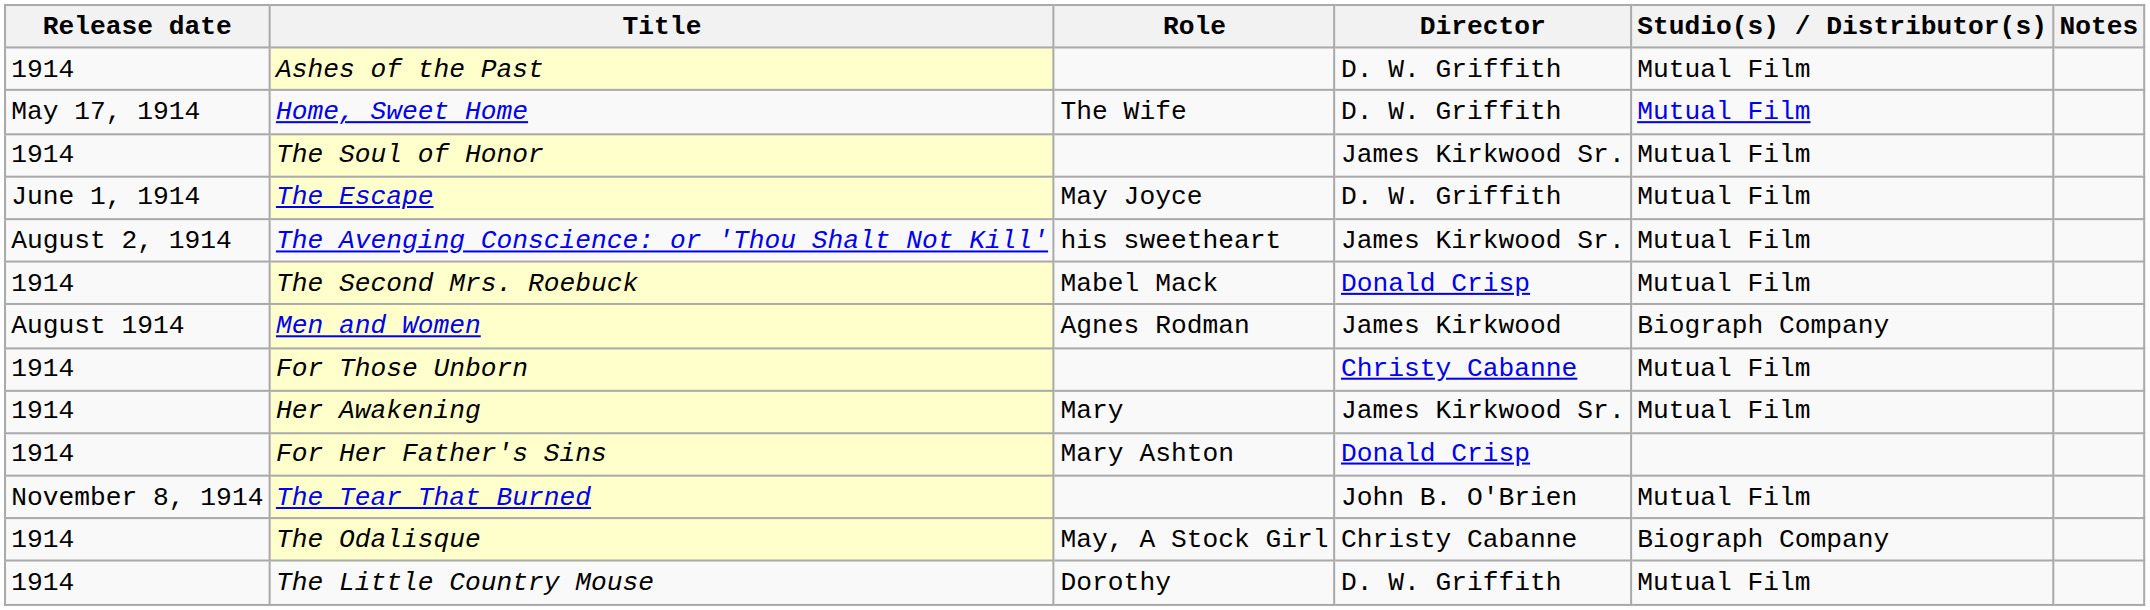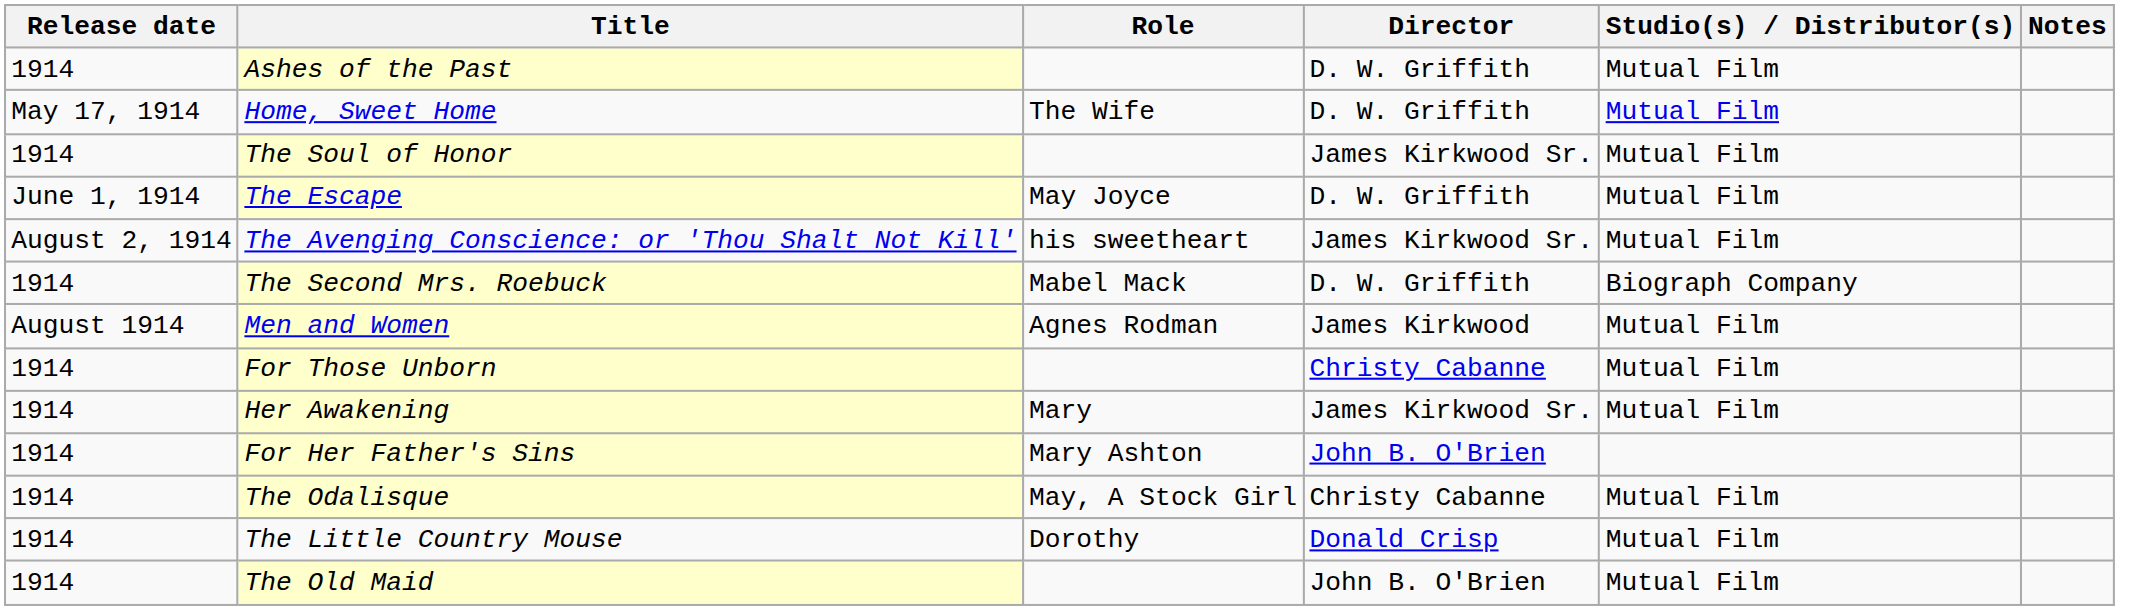The Second Mrs. Roebuck | Director: Donald Crisp -> D. W. Griffith
The Second Mrs. Roebuck | Studio(s) / Distributor(s): Mutual Film -> Biograph Company
Men and Women | Studio(s) / Distributor(s): Biograph Company -> Mutual Film
For Her Father's Sins | Director: Donald Crisp -> John B. O'Brien
- row: November 8, 1914 | The Tear That Burned | John B. O'Brien | Mutual Film
The Odalisque | Studio(s) / Distributor(s): Biograph Company -> Mutual Film
The Little Country Mouse | Director: D. W. Griffith -> Donald Crisp
+ row: 1914 | The Old Maid | John B. O'Brien | Mutual Film
